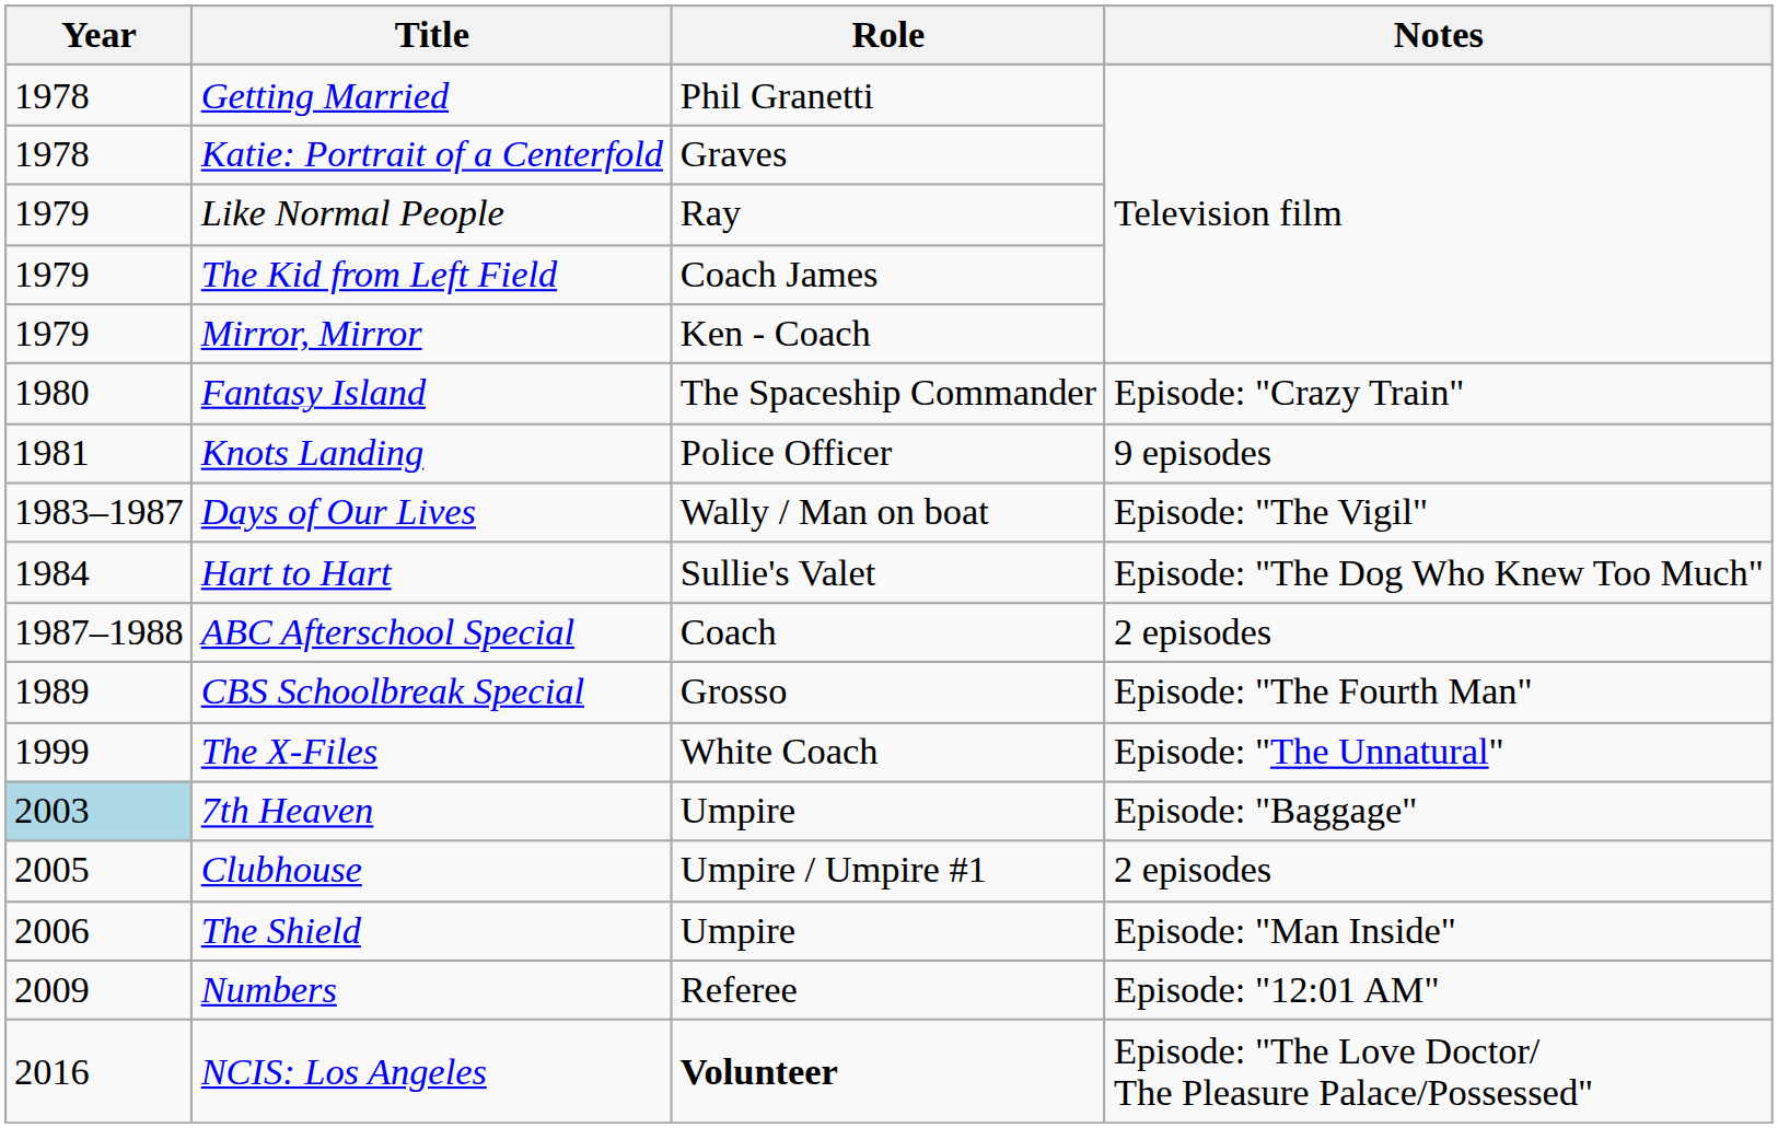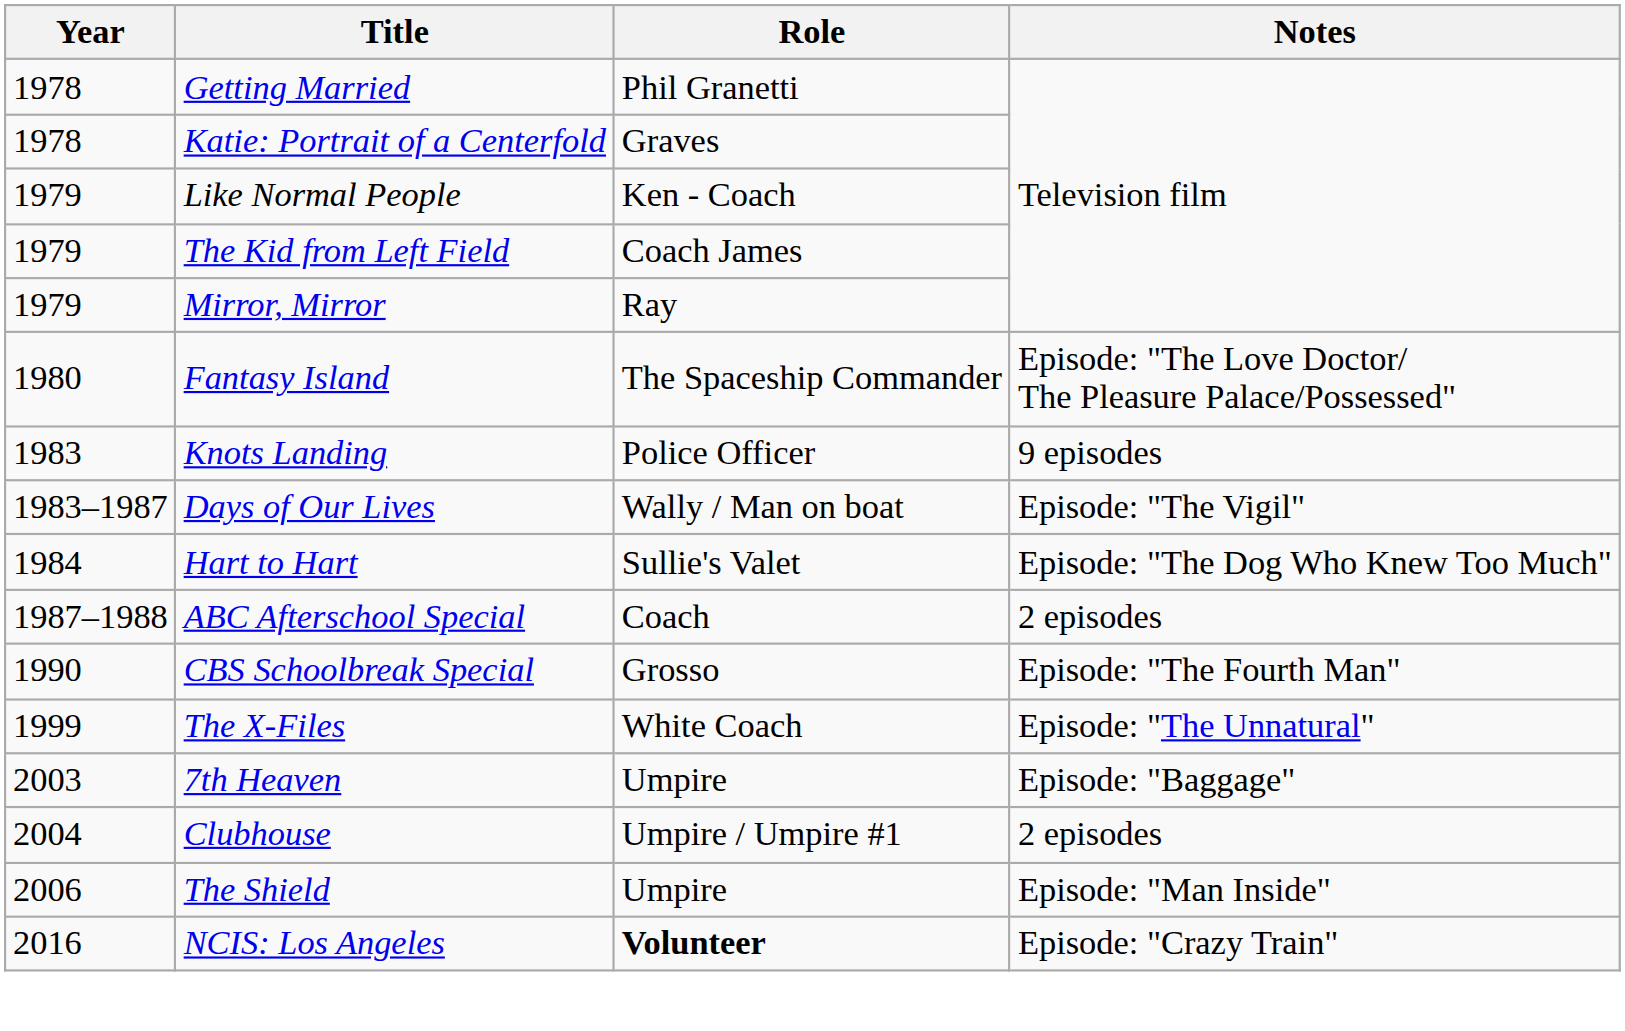Like Normal People | Role: Ray -> Ken - Coach
Mirror, Mirror | Role: Ken - Coach -> Ray
Fantasy Island | Notes: Episode: "Crazy Train" -> Episode: "The Love Doctor/ The Pleasure Palace/Possessed"
Knots Landing | Year: 1981 -> 1983
CBS Schoolbreak Special | Year: 1989 -> 1990
7th Heaven | Year: lightblue background -> no background
Clubhouse | Year: 2005 -> 2004
- row: 2009 | Numbers | Referee | Episode: "12:01 AM"
NCIS: Los Angeles | Notes: Episode: "The Love Doctor/ The Pleasure Palace/Possessed" -> Episode: "Crazy Train"
